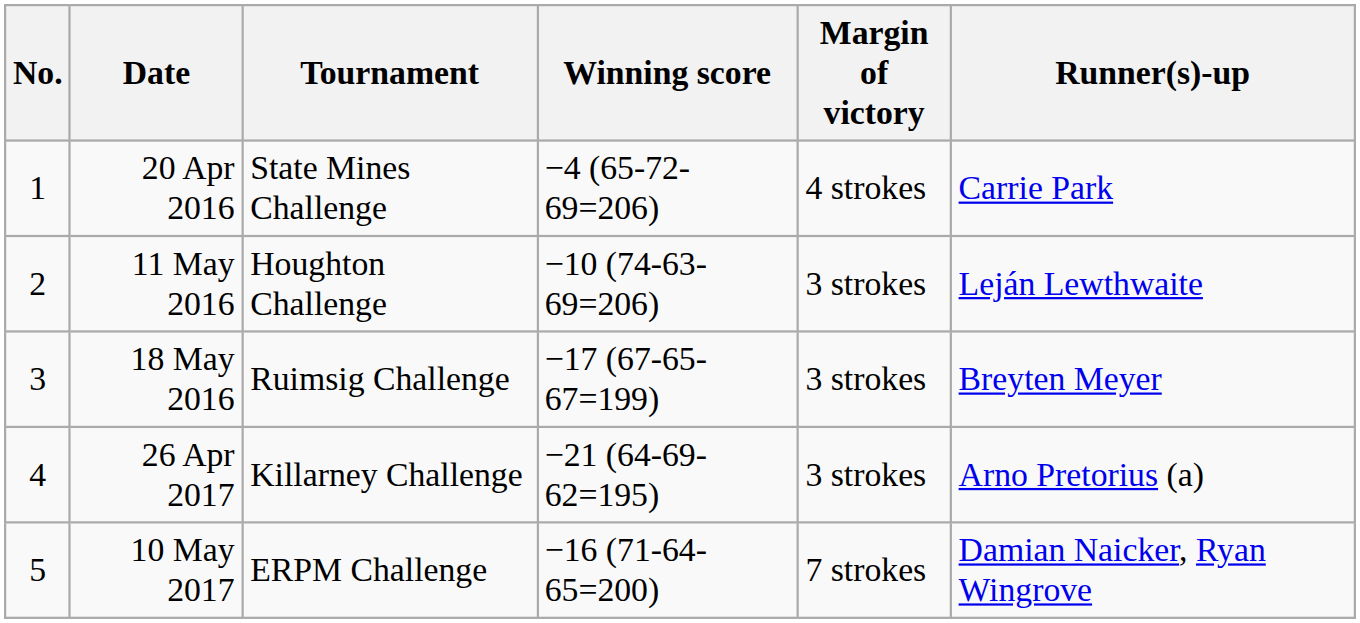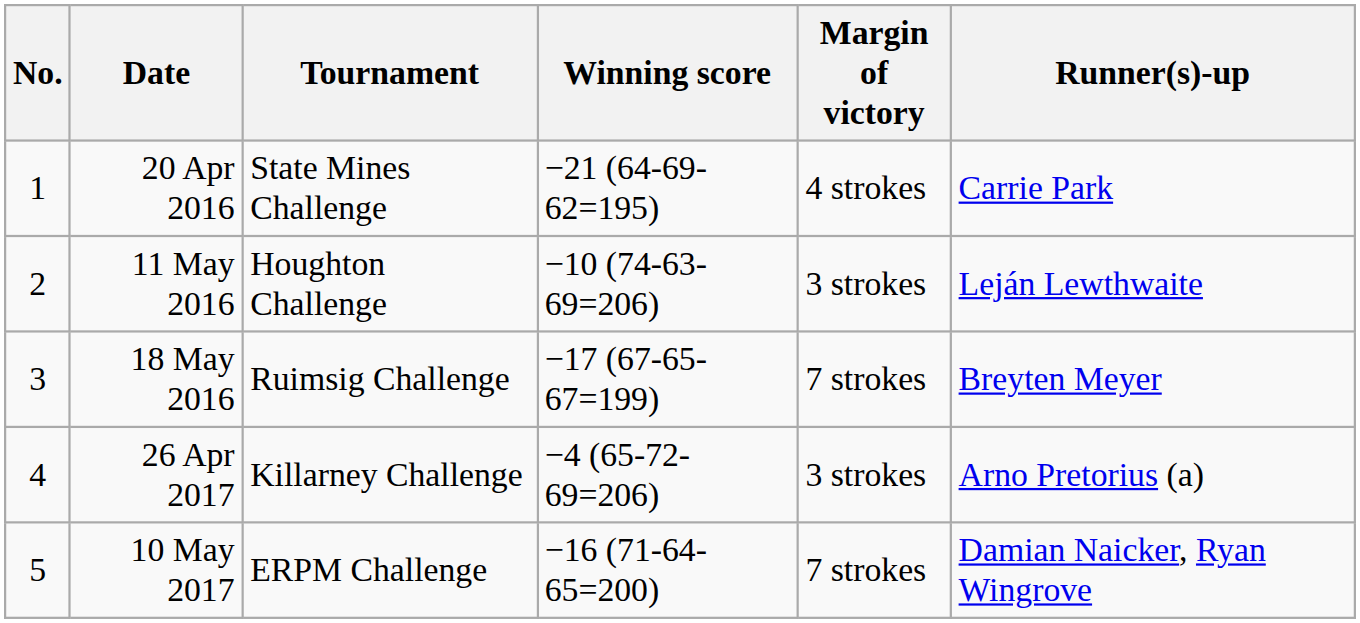20 Apr 2016 | Winning score: −4 (65-72-69=206) -> −21 (64-69-62=195)
18 May 2016 | Margin of victory: 3 strokes -> 7 strokes
26 Apr 2017 | Winning score: −21 (64-69-62=195) -> −4 (65-72-69=206)
